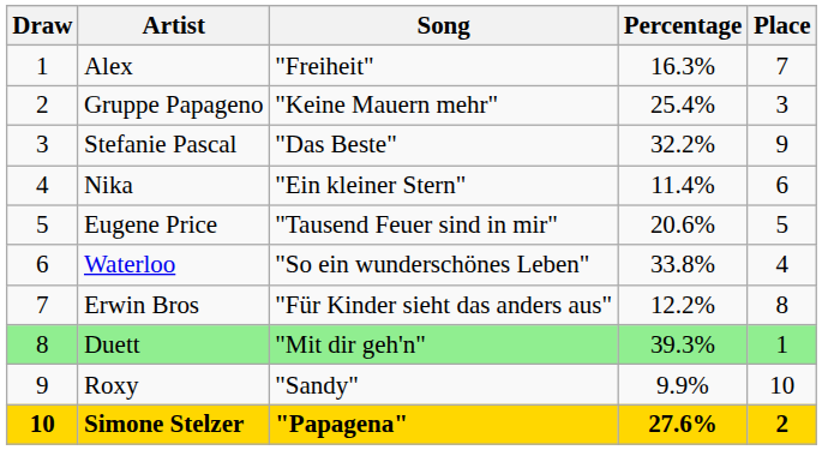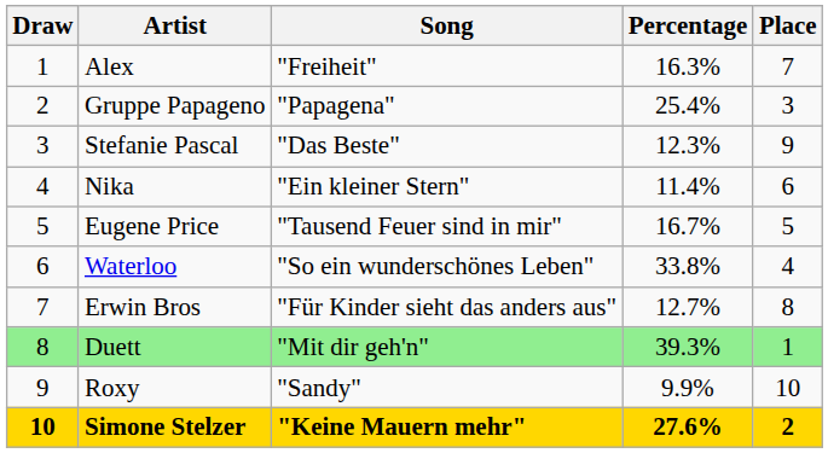Gruppe Papageno | Song: "Keine Mauern mehr" -> "Papagena"
Stefanie Pascal | Percentage: 32.2% -> 12.3%
Eugene Price | Percentage: 20.6% -> 16.7%
Erwin Bros | Percentage: 12.2% -> 12.7%
Simone Stelzer | Song: "Papagena" -> "Keine Mauern mehr"
